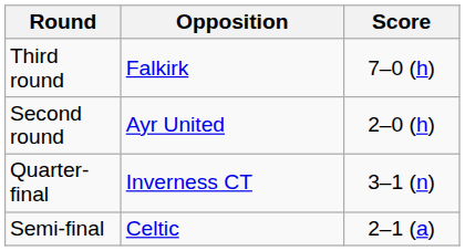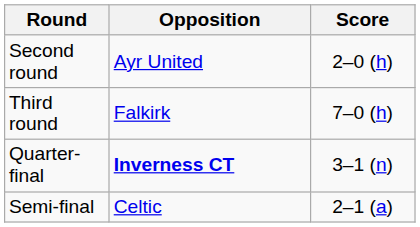rows swapped: Second round <-> Third round
Quarter-final | Opposition: normal -> bold
